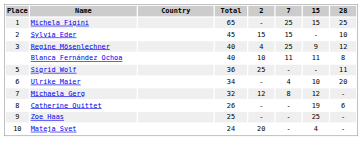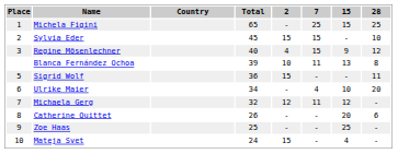Regine Mösenlechner | 7: 25 -> 15
Blanca Fernández Ochoa | Total: 40 -> 39
Blanca Fernández Ochoa | 15: 11 -> 13
Sigrid Wolf | 2: 25 -> 15
Michaela Gerg | 7: 8 -> 11
Catherine Quittet | 15: 19 -> 20
Mateja Svet | 2: 20 -> 15
